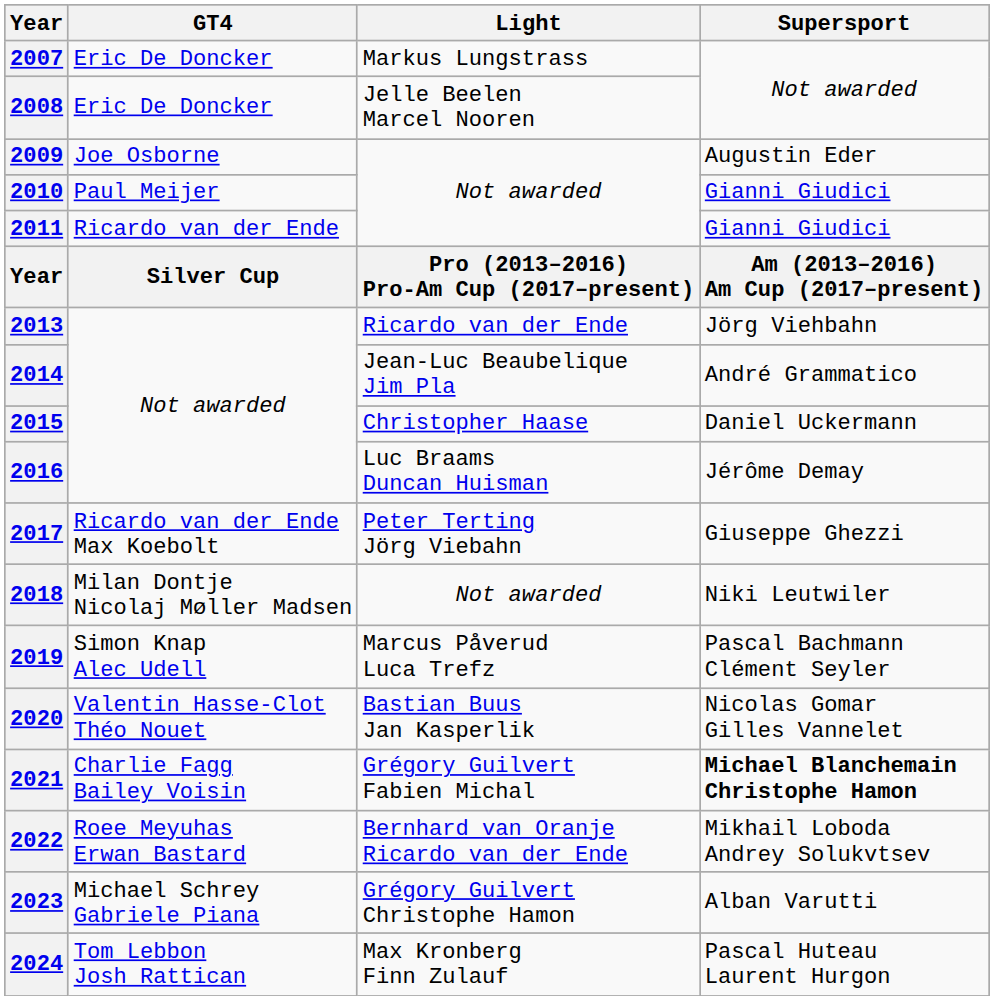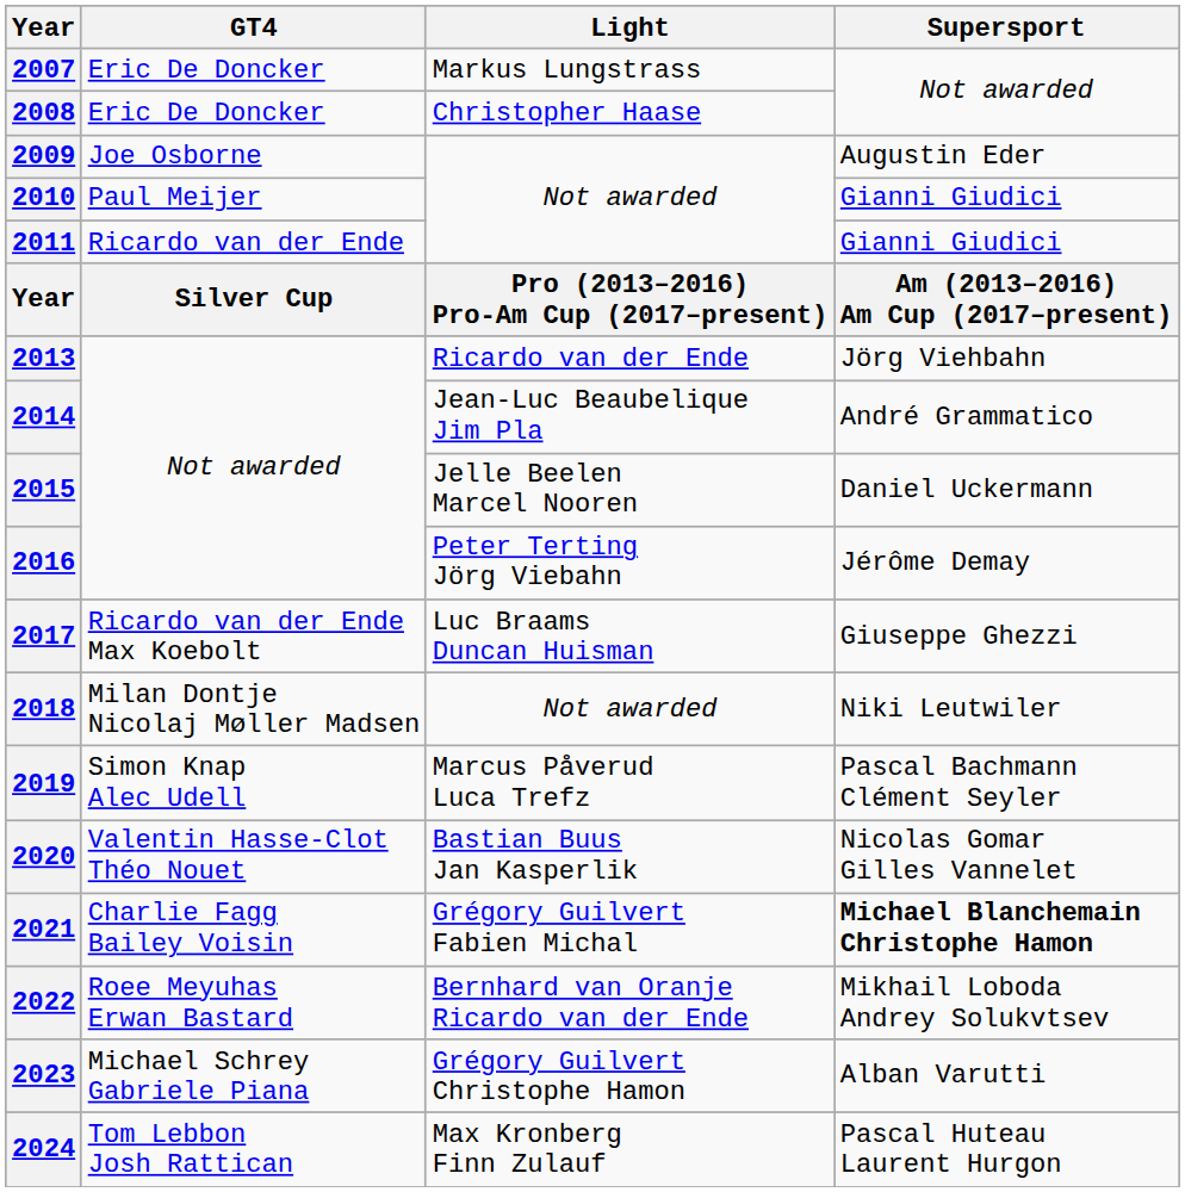2008 | Light: Jelle Beelen Marcel Nooren -> Christopher Haase
2015 | Light: Christopher Haase -> Jelle Beelen Marcel Nooren
2016 | Light: Luc Braams Duncan Huisman -> Peter Terting Jörg Viebahn
2017 | Light: Peter Terting Jörg Viebahn -> Luc Braams Duncan Huisman
